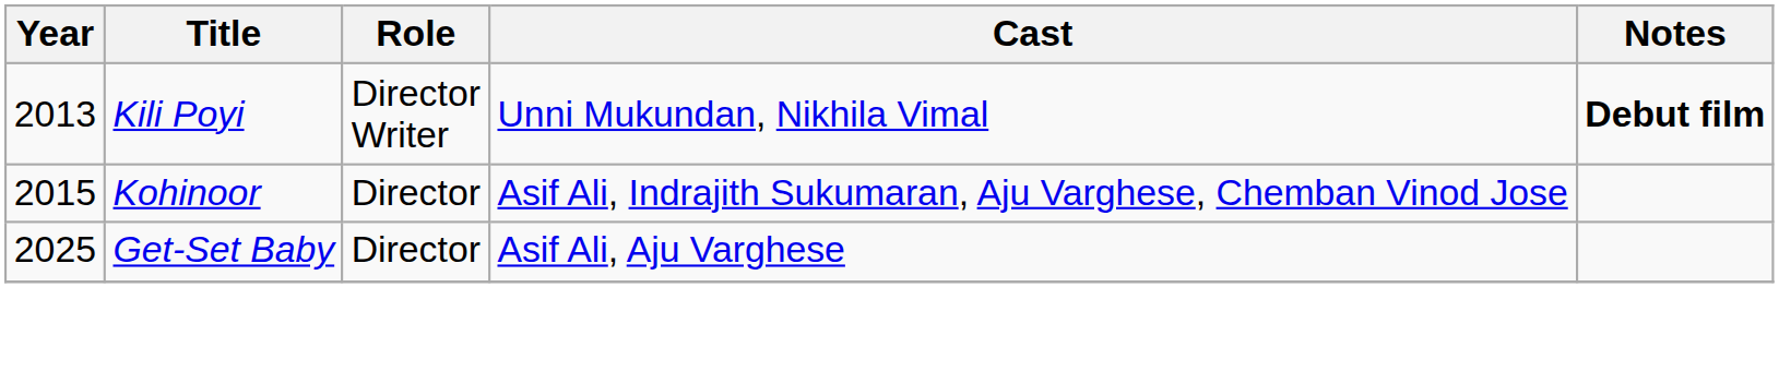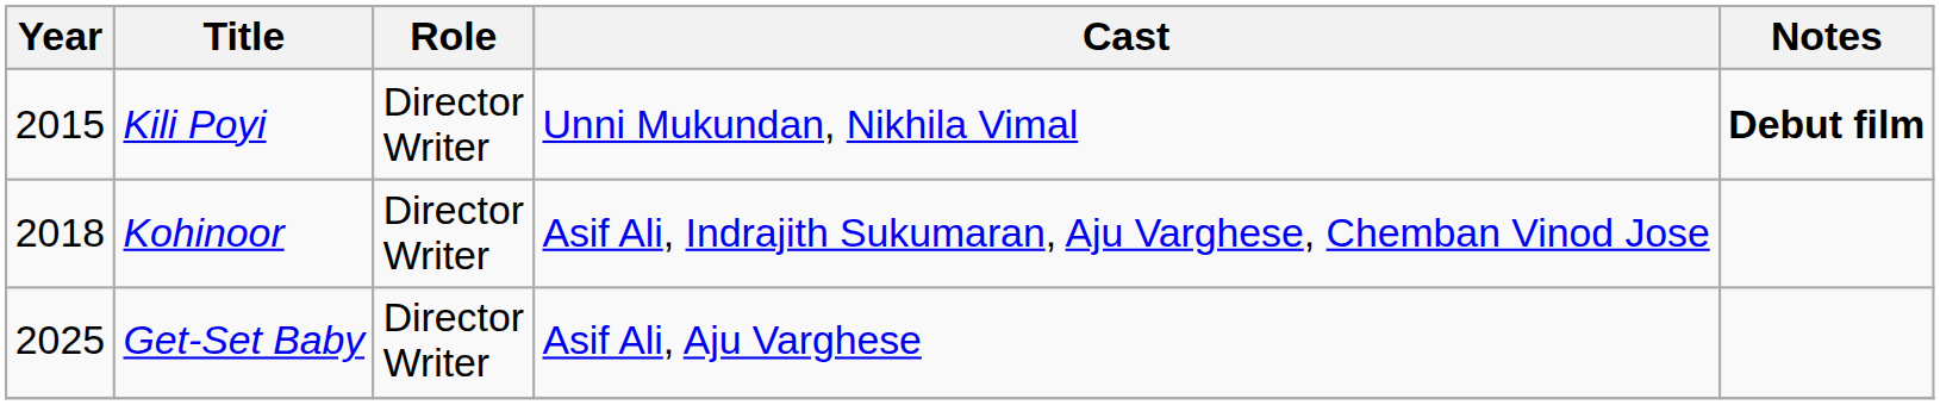Kili Poyi | Year: 2013 -> 2015
Kohinoor | Year: 2015 -> 2018
Kohinoor | Role: Director -> Director Writer
Get-Set Baby | Role: Director -> Director Writer
